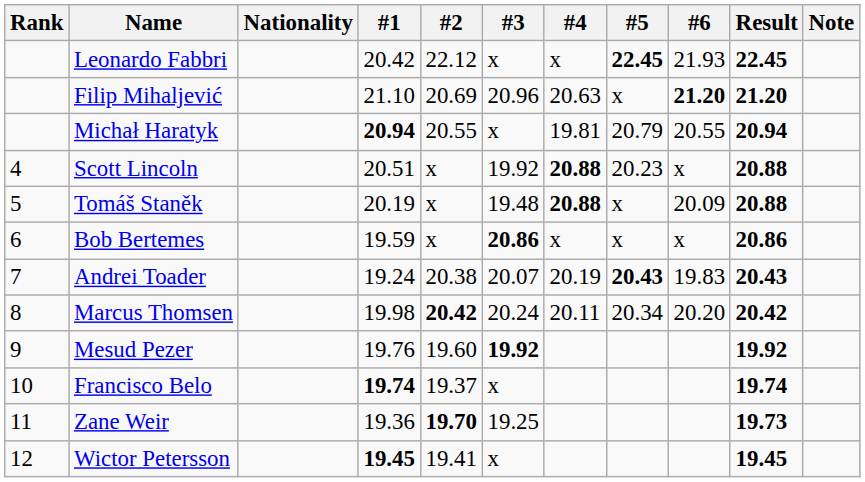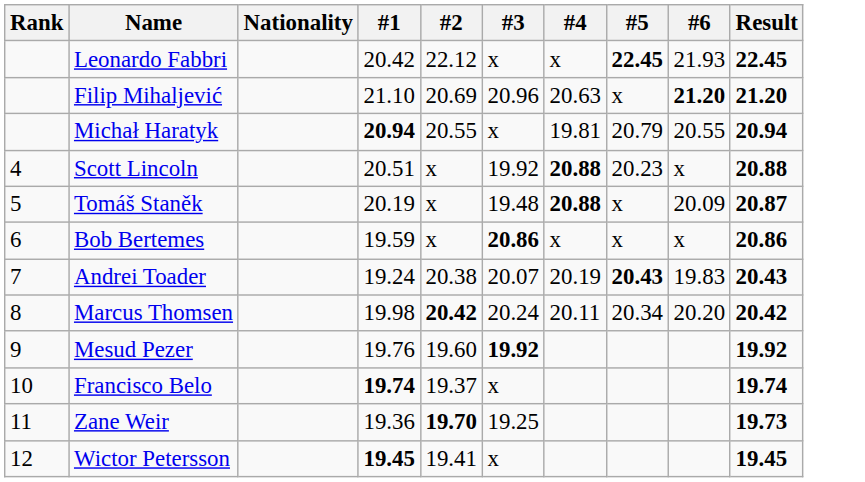- column: Note
Tomáš Staněk | Result: 20.88 -> 20.87
